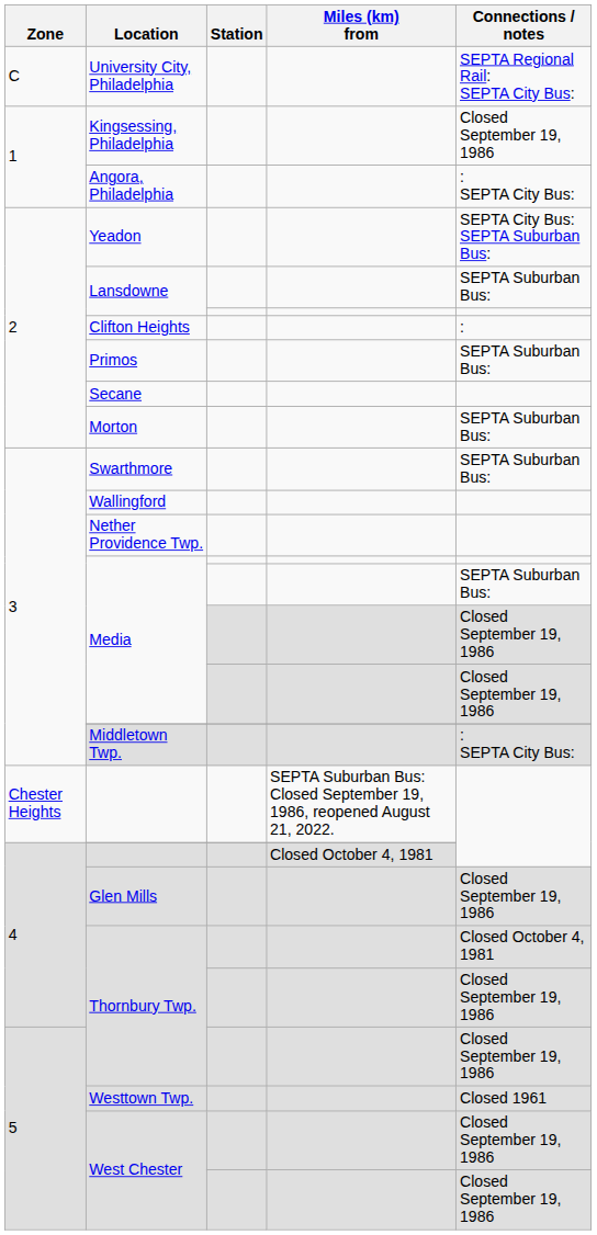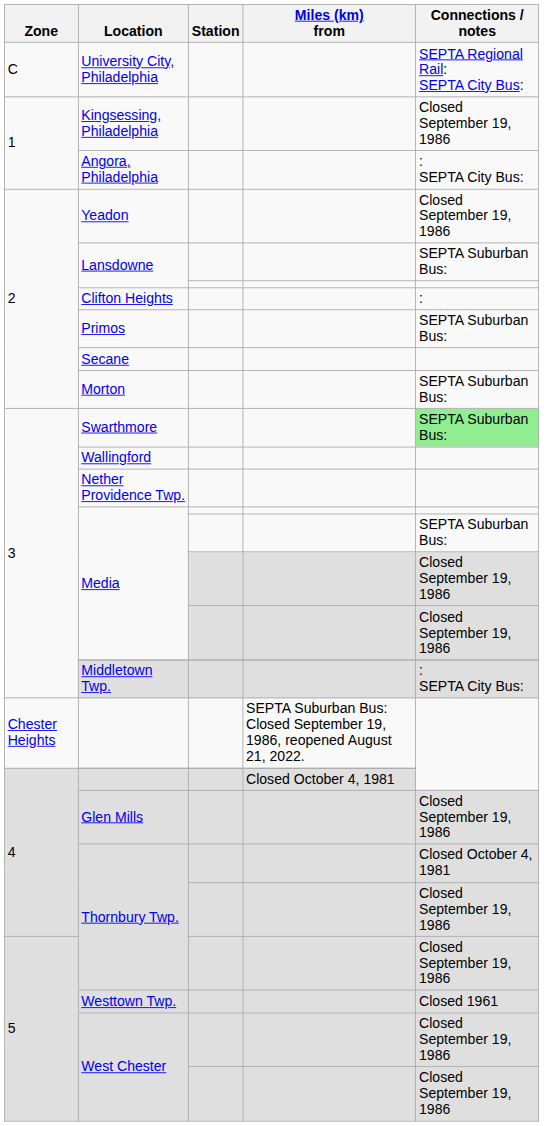Yeadon | Connections / notes: SEPTA City Bus: SEPTA Suburban Bus: -> Closed September 19, 1986
Swarthmore | Connections / notes: no background -> lightgreen background
